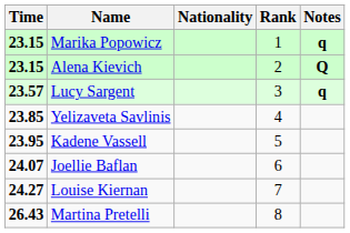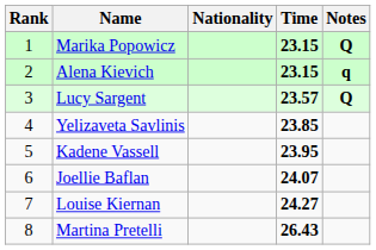columns swapped: Rank <-> Time
Marika Popowicz | Notes: q -> Q
Alena Kievich | Notes: Q -> q
Lucy Sargent | Notes: q -> Q
